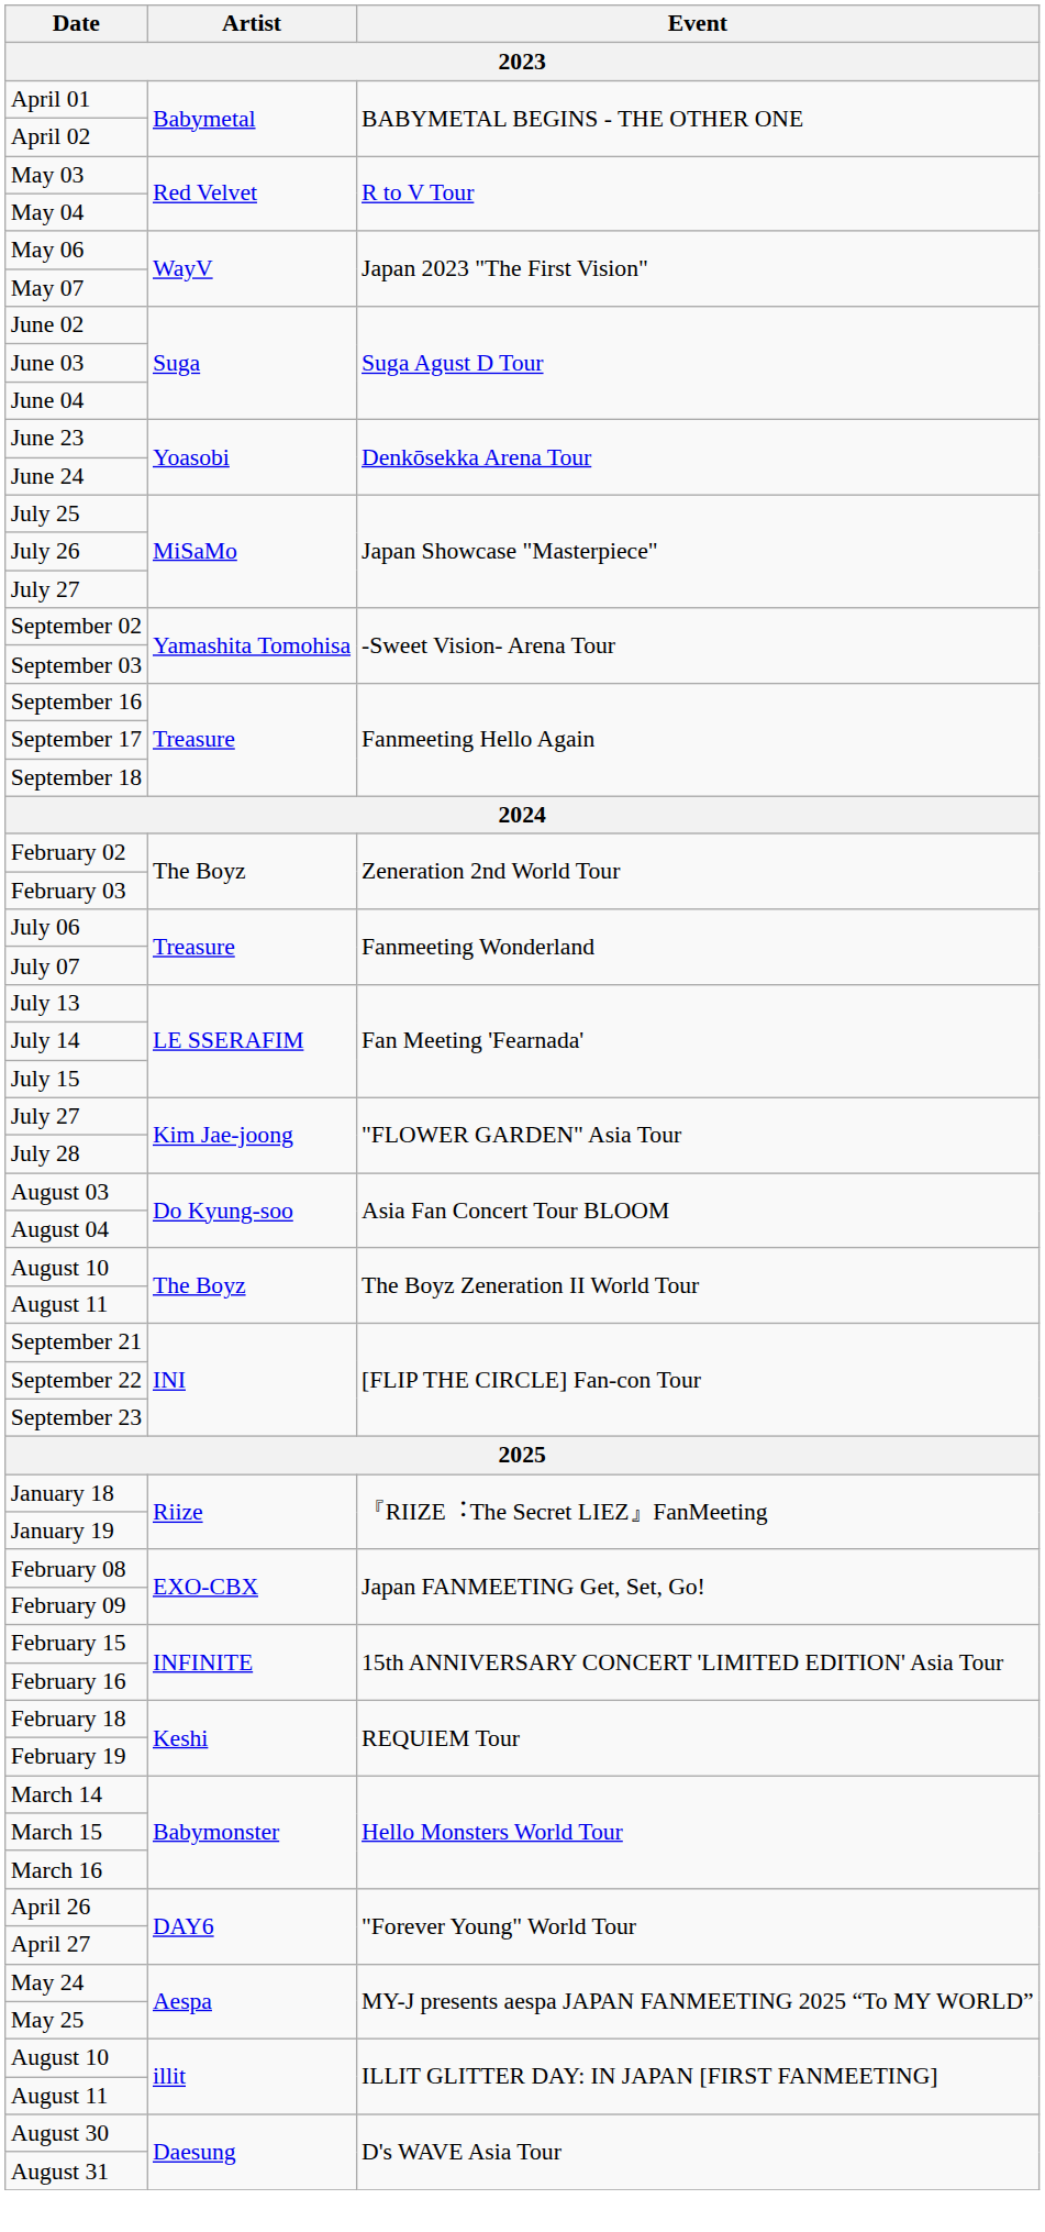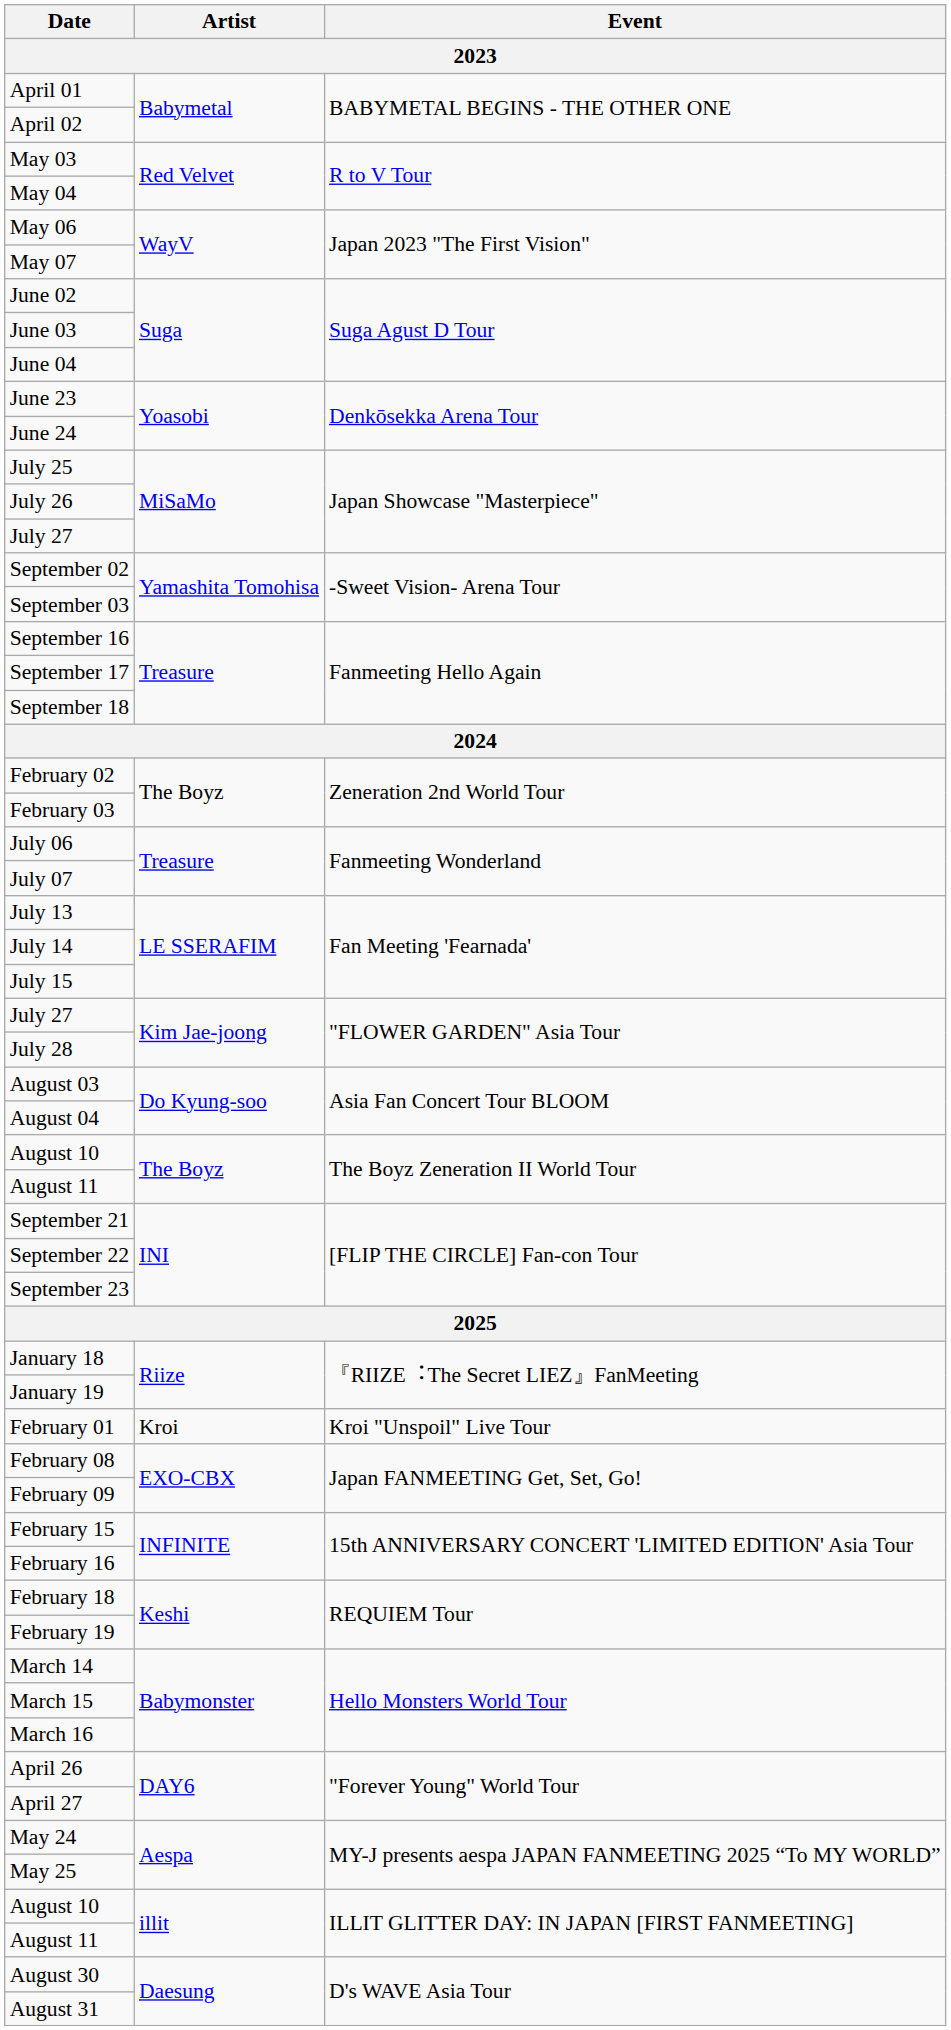+ row: February 01 | Kroi | Kroi "Unspoil" Live Tour
